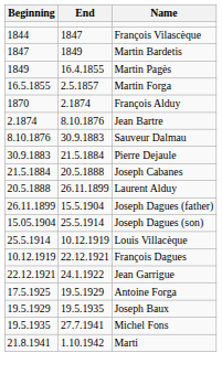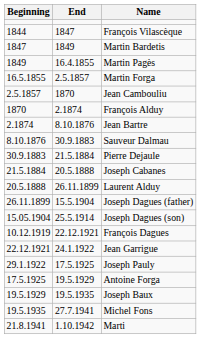+ row: 2.5.1857 | 1870 | Jean Cambouliu
- row: 25.5.1914 | 10.12.1919 | Louis Villacèque
+ row: 29.1.1922 | 17.5.1925 | Joseph Pauly
